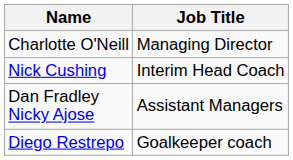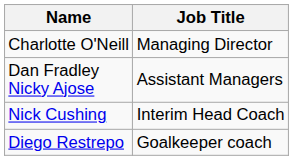rows swapped: Nick Cushing <-> Dan Fradley Nicky Ajose
